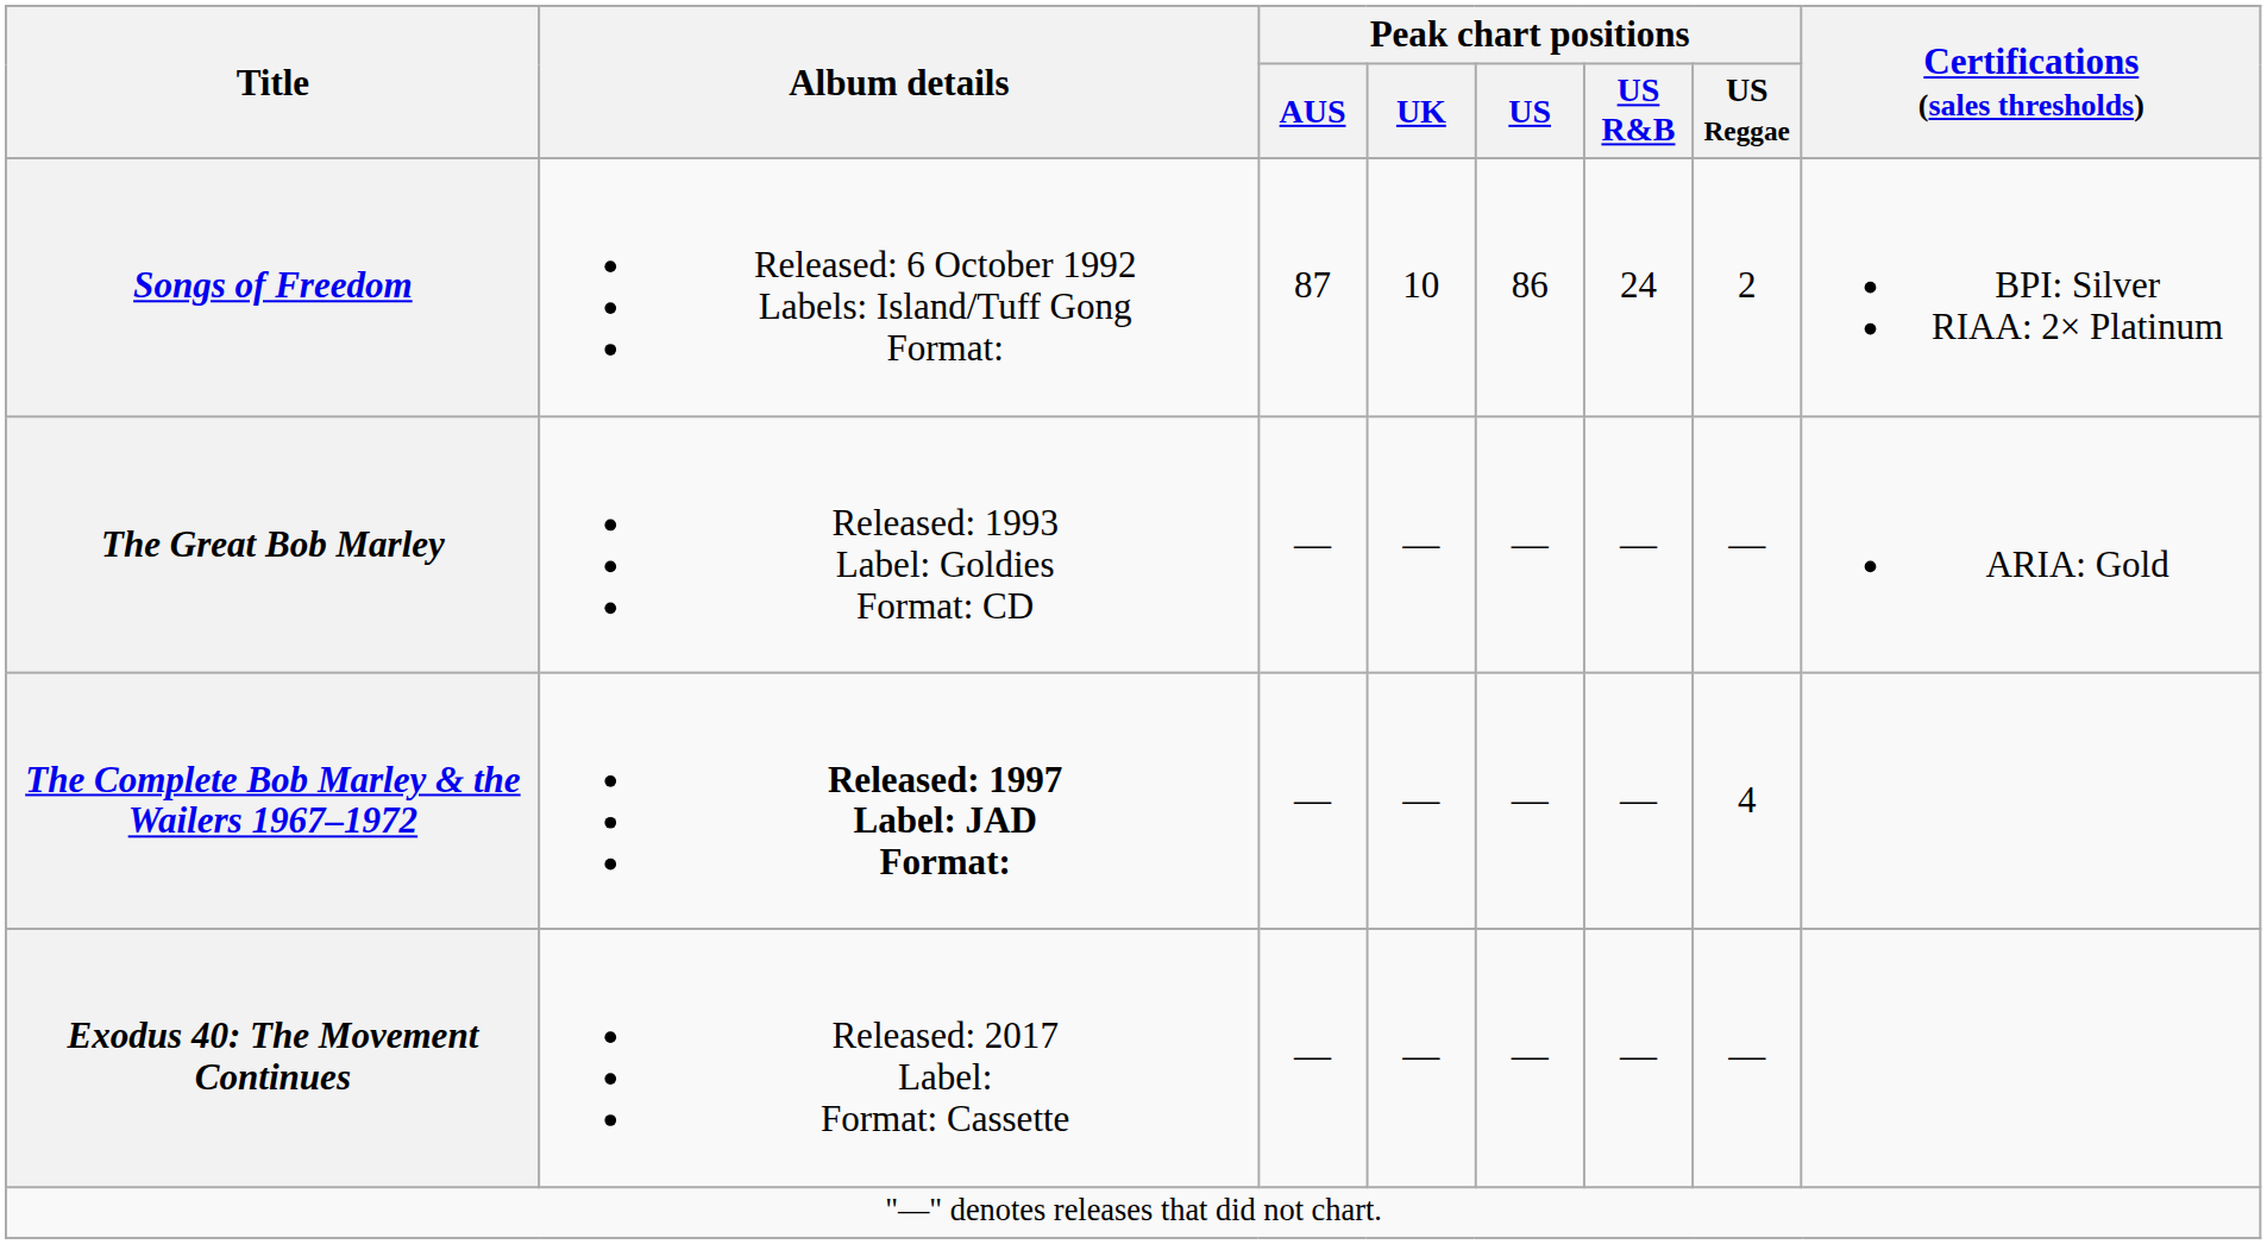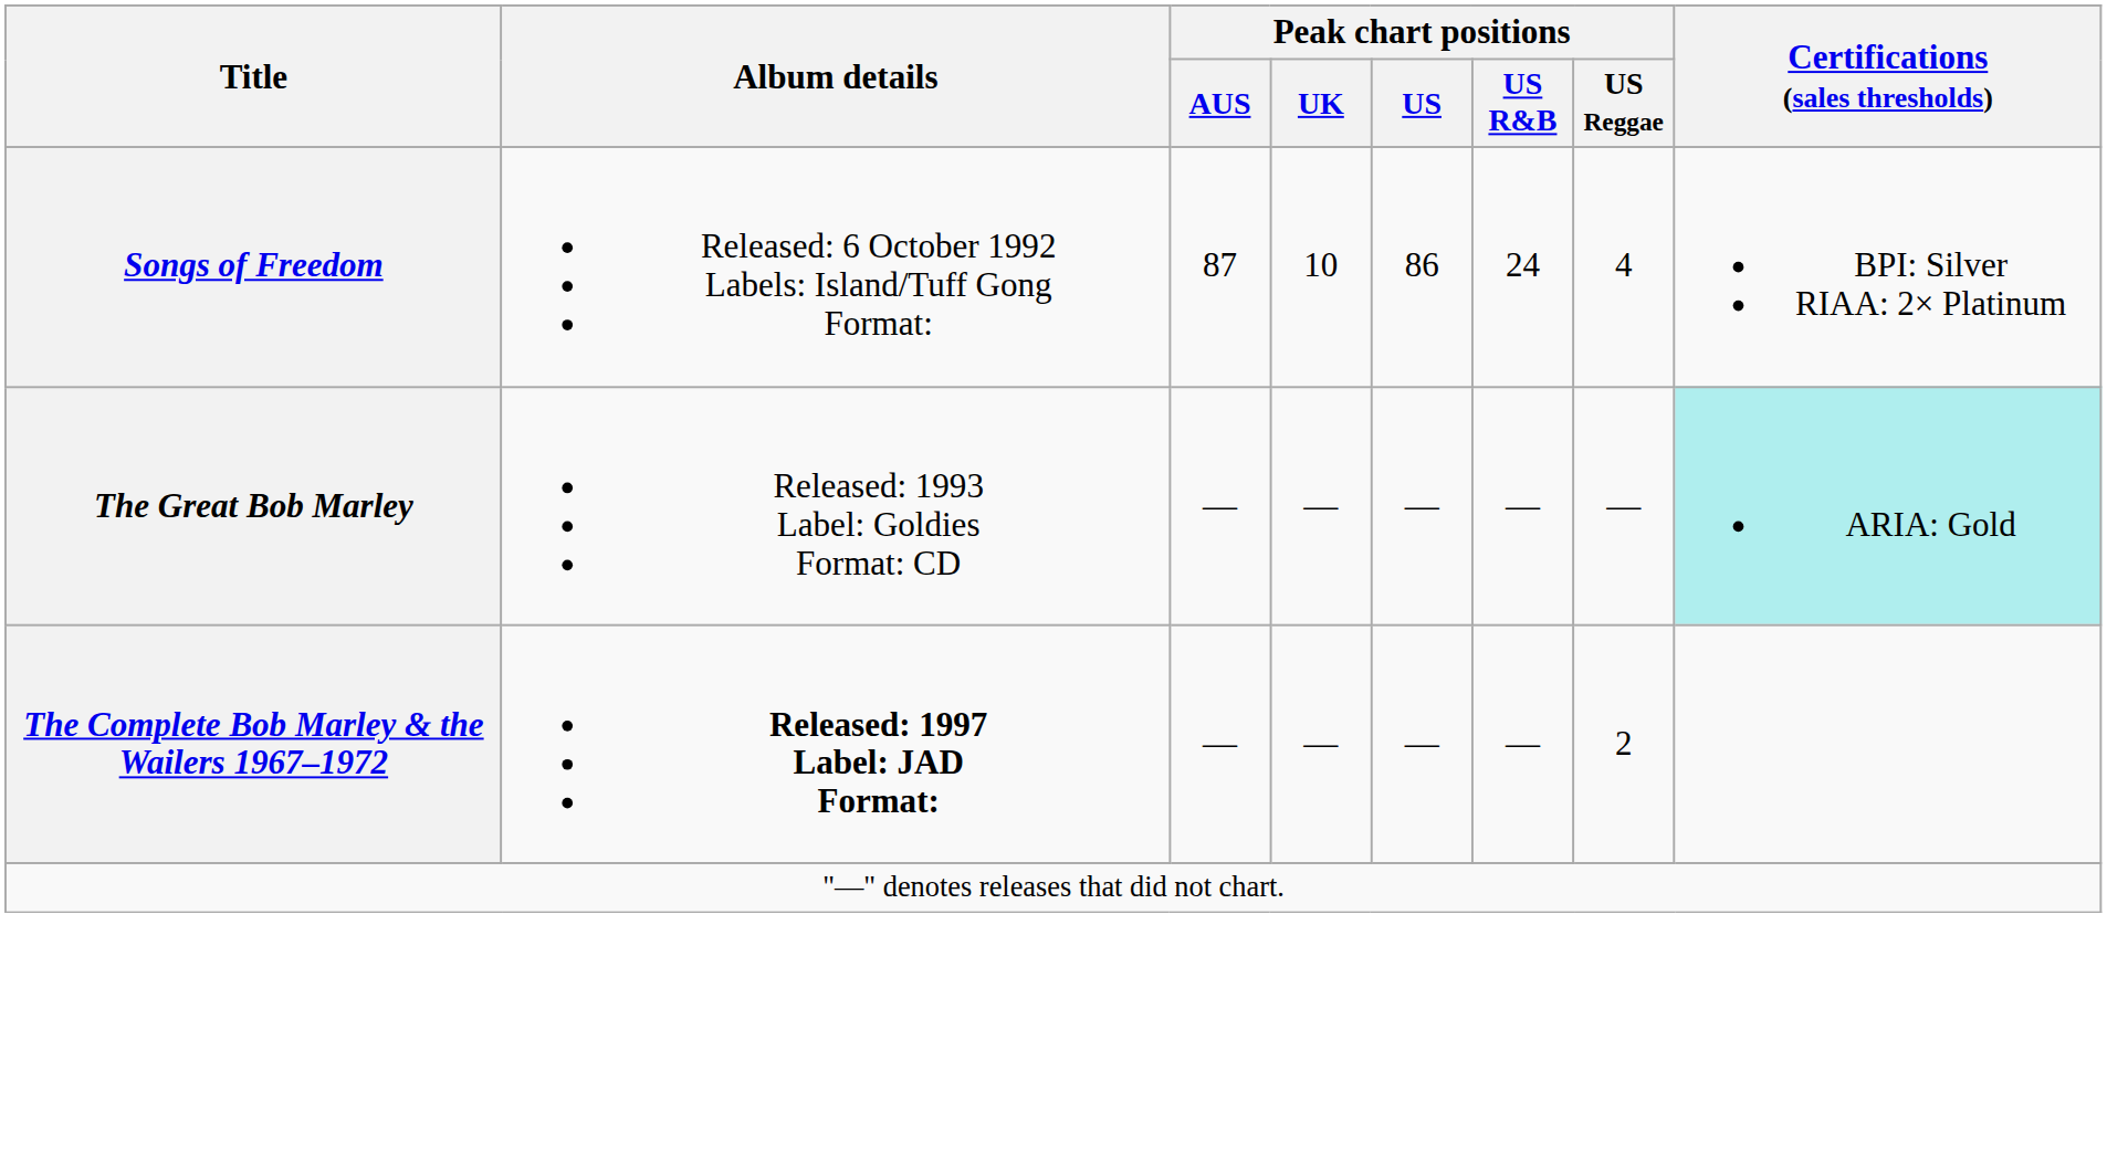Songs of Freedom | Peak chart positions / US Reggae: 2 -> 4
The Great Bob Marley | Certifications (sales thresholds): no background -> paleturquoise background
The Complete Bob Marley & the Wailers 1967–1972 | Peak chart positions / US Reggae: 4 -> 2
- row: Exodus 40: The Movement Continues | Released: 2017 Label: Format: Cassette | — | — | — | — | —
